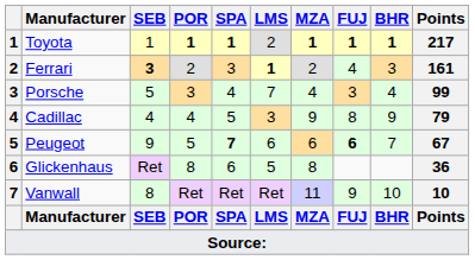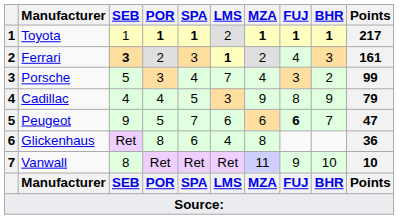Porsche | BHR: 4 -> 2
Peugeot | SPA: bold -> normal
Peugeot | Points: 67 -> 47
Glickenhaus | LMS: 5 -> 4
